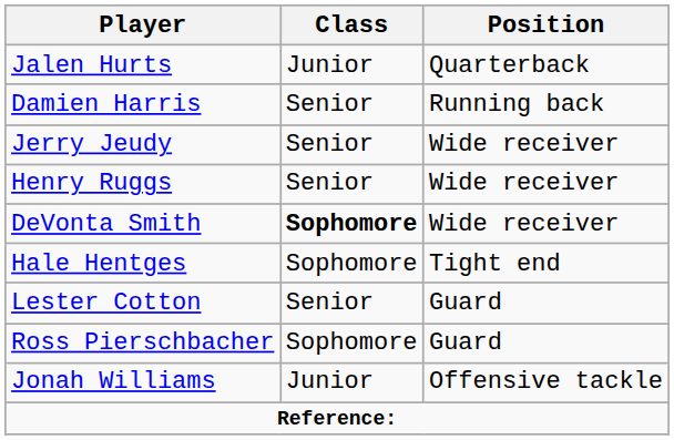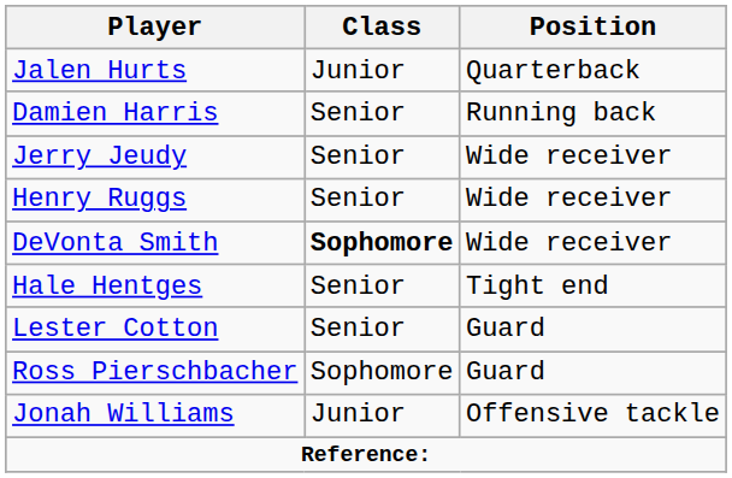Hale Hentges | Class: Sophomore -> Senior
